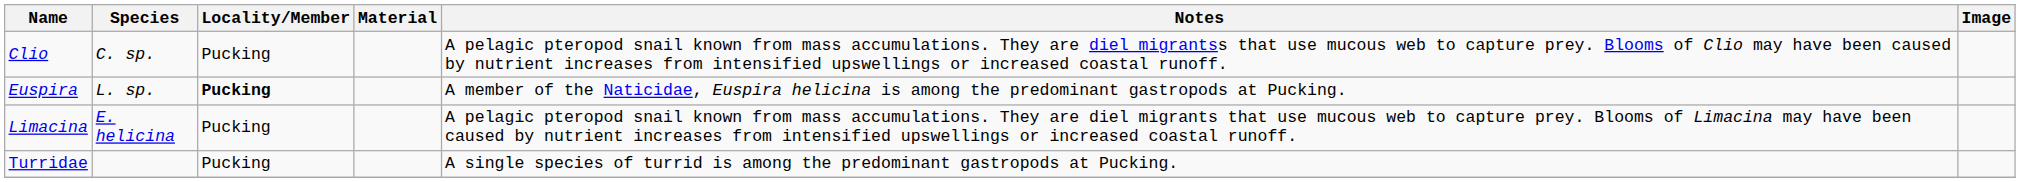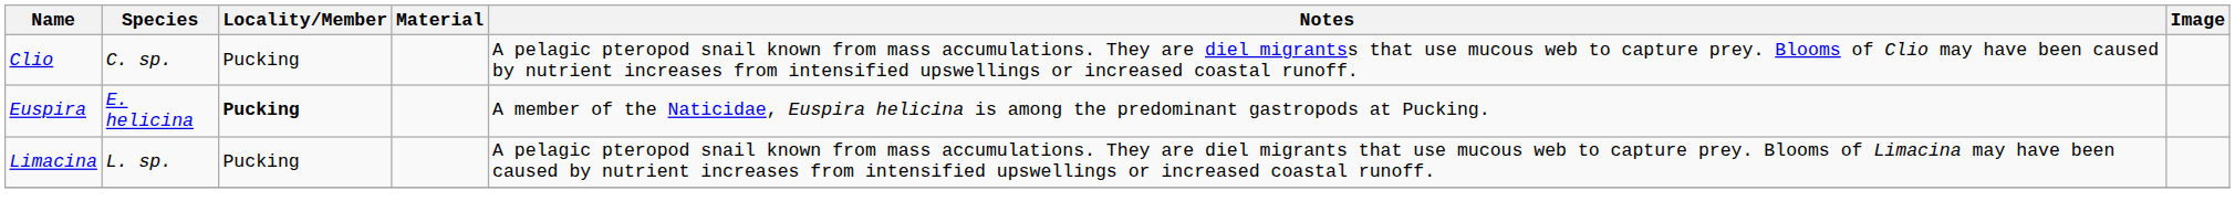Euspira | Species: L. sp. -> E. helicina
Limacina | Species: E. helicina -> L. sp.
- row: Turridae | Pucking | A single species of turrid is among the predominant gastropods at Pucking.
